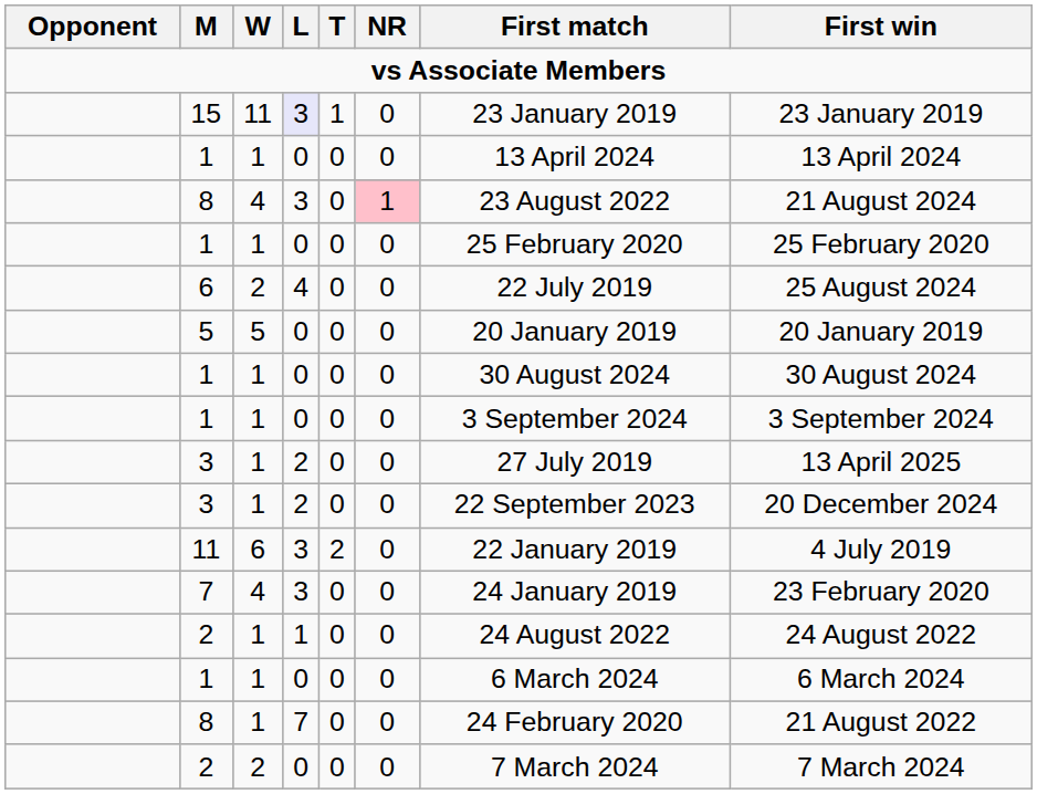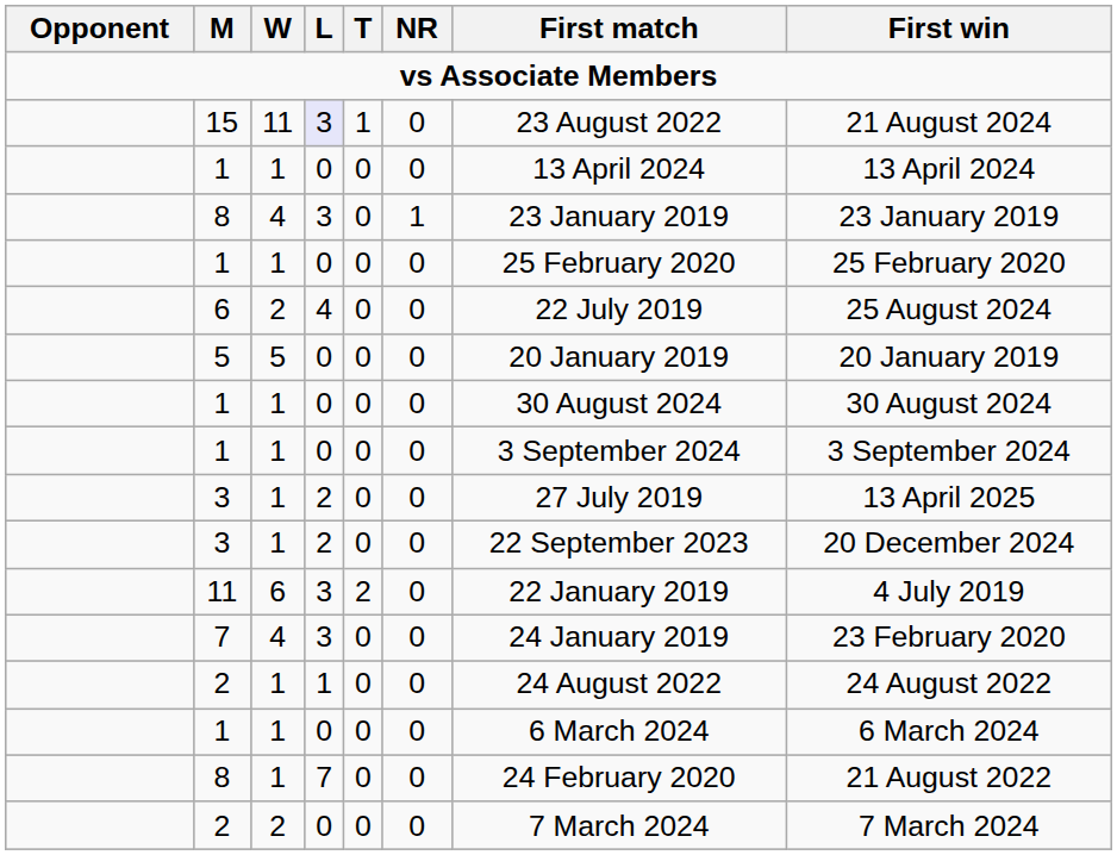15 | First match: 23 January 2019 -> 23 August 2022
15 | First win: 23 January 2019 -> 21 August 2024
8 / 4 | NR: pink background -> no background
8 / 4 | First match: 23 August 2022 -> 23 January 2019
8 / 4 | First win: 21 August 2024 -> 23 January 2019
